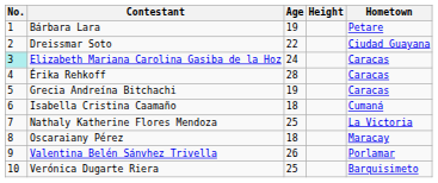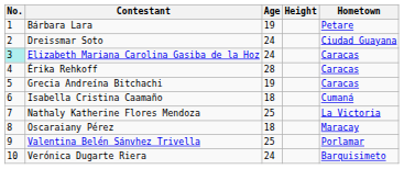Dreissmar Soto | Age: 22 -> 24
Valentina Belén Sánvhez Trivella | Age: 26 -> 25
Verónica Dugarte Riera | Age: 25 -> 24
